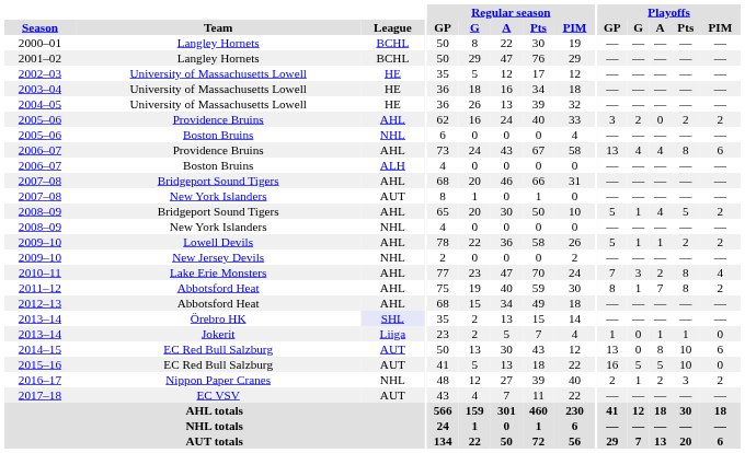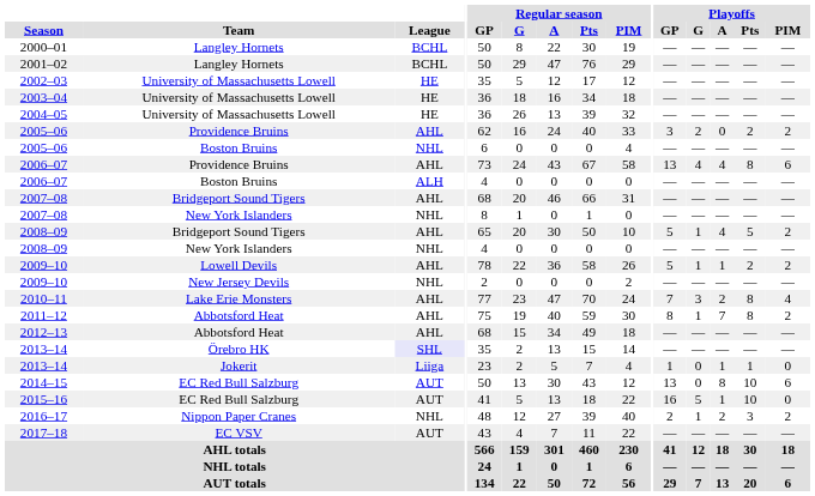2007–08 / New York Islanders | League: AUT -> NHL
2015–16 | Playoffs / A: 5 -> 1
